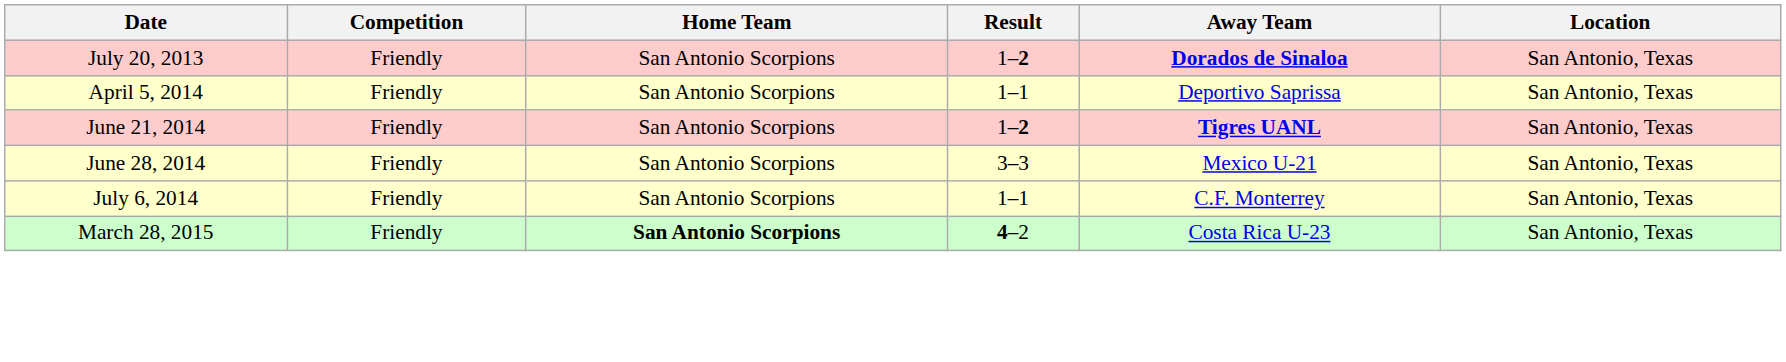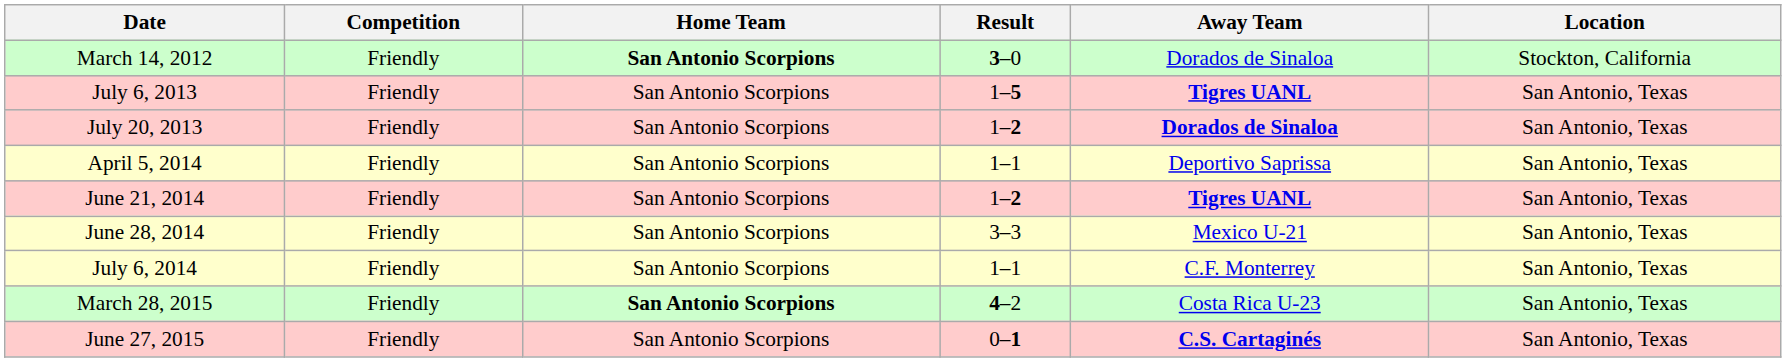+ row: March 14, 2012 | Friendly | San Antonio Scorpions | 3–0 | Dorados de Sinaloa | Stockton, California
+ row: July 6, 2013 | Friendly | San Antonio Scorpions | 1–5 | Tigres UANL | San Antonio, Texas
+ row: June 27, 2015 | Friendly | San Antonio Scorpions | 0–1 | C.S. Cartaginés | San Antonio, Texas
